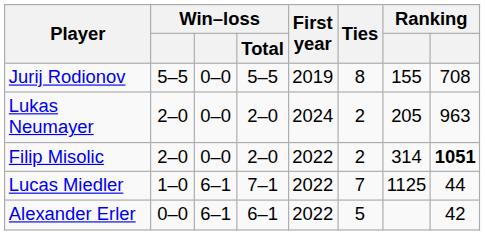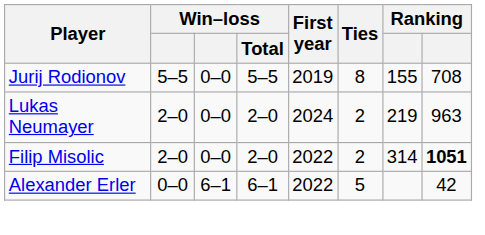Lukas Neumayer | column 7: 205 -> 219
- row: Lucas Miedler | 1–0 | 6–1 | 7–1 | 2022 | 7 | 1125 | 44
